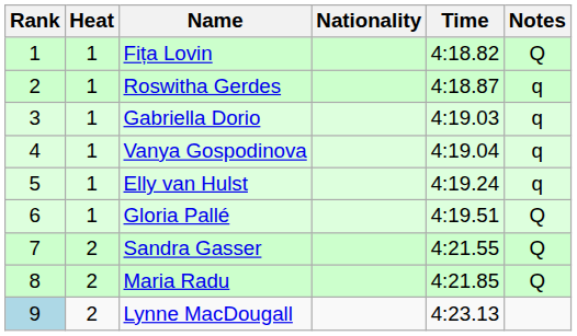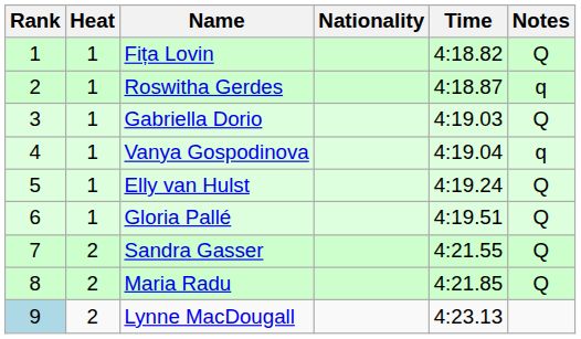Gabriella Dorio | Notes: q -> Q
Elly van Hulst | Notes: q -> Q
